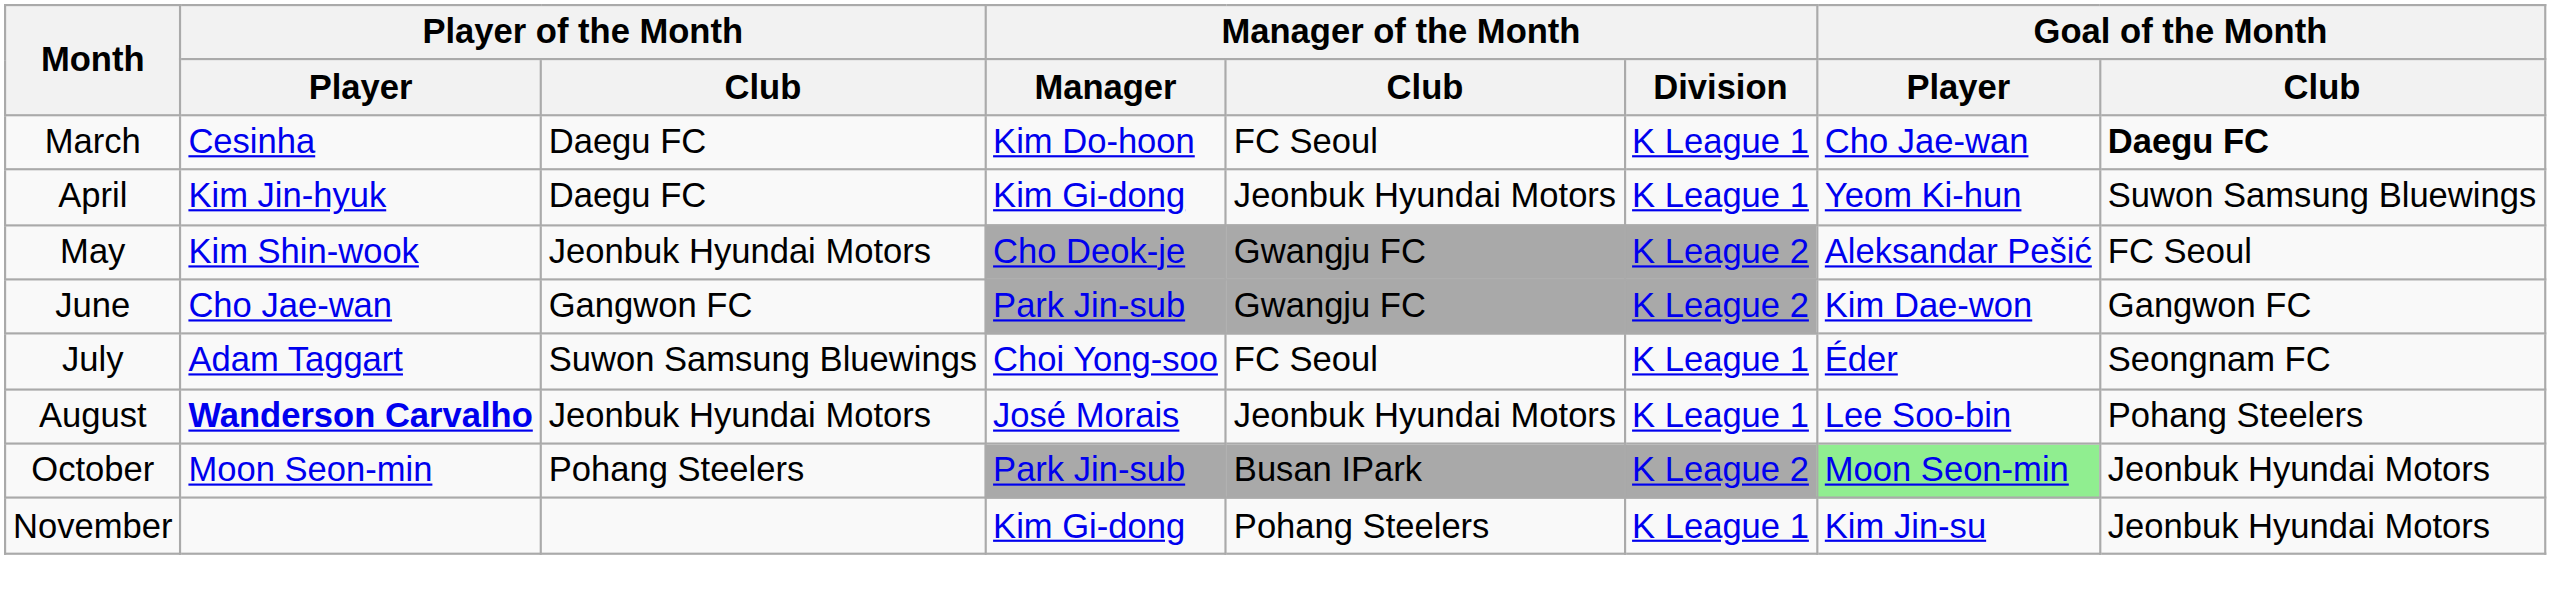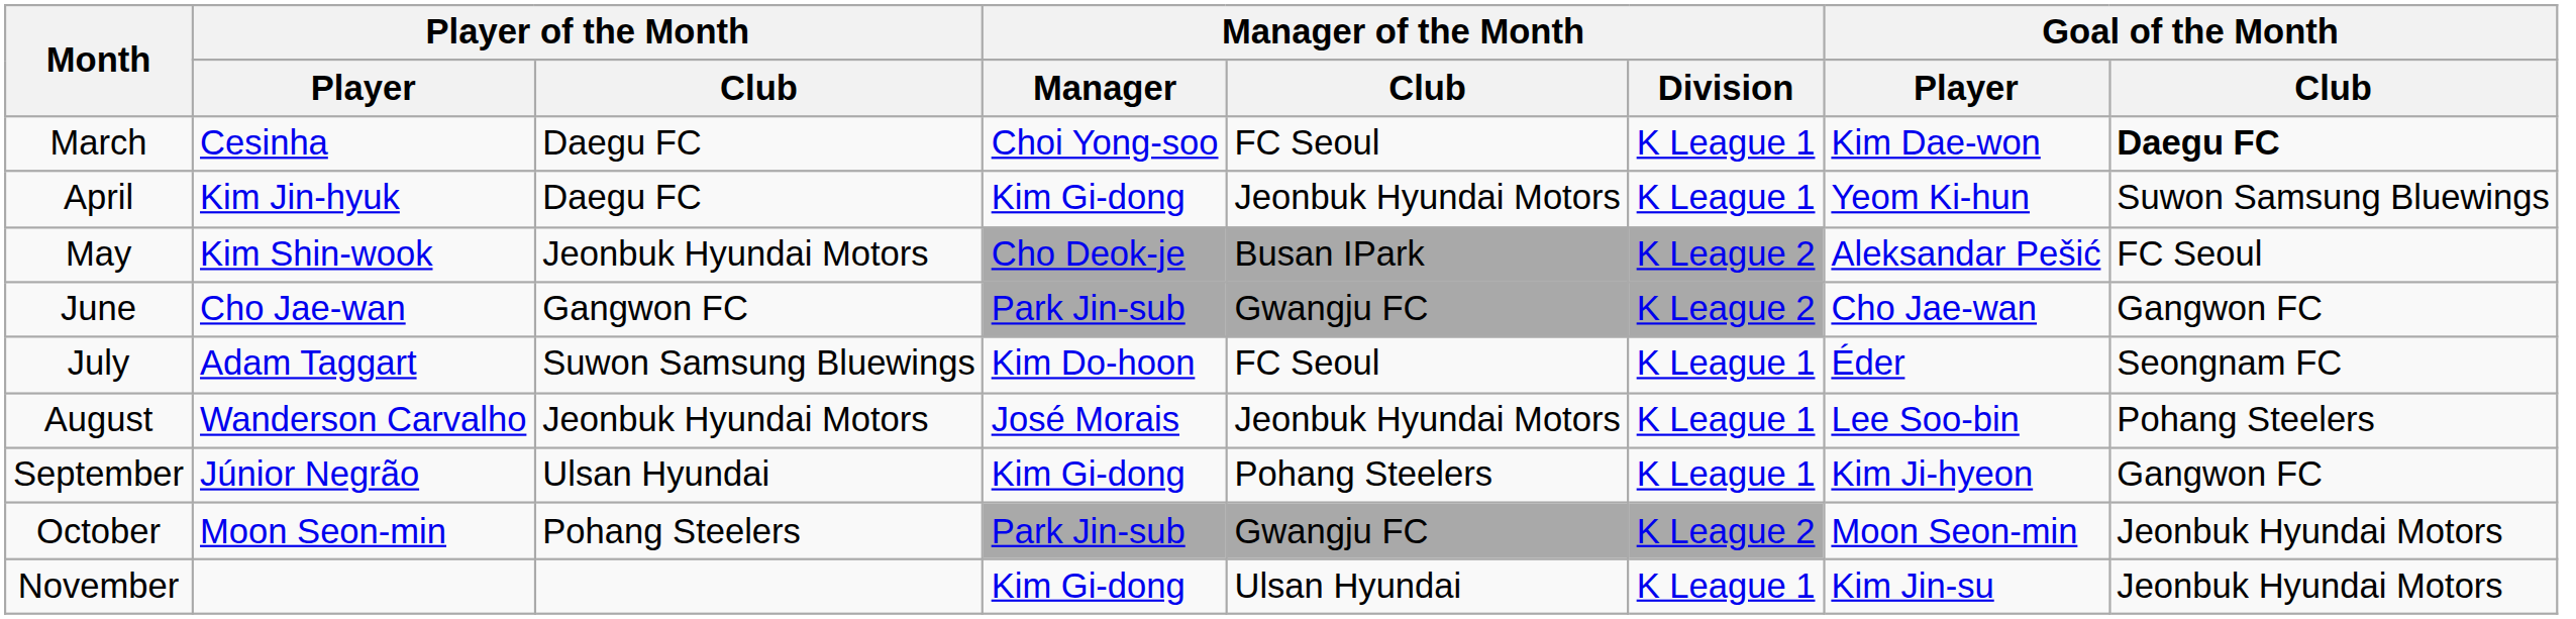March | Manager of the Month / Manager: Kim Do-hoon -> Choi Yong-soo
March | Goal of the Month / Player: Cho Jae-wan -> Kim Dae-won
May | Manager of the Month / Club: Gwangju FC -> Busan IPark
June | Goal of the Month / Player: Kim Dae-won -> Cho Jae-wan
July | Manager of the Month / Manager: Choi Yong-soo -> Kim Do-hoon
August | Player of the Month / Player: bold -> normal
+ row: September | Júnior Negrão | Ulsan Hyundai | Kim Gi-dong | Pohang Steelers | K League 1 | Kim Ji-hyeon | Gangwon FC
October | Manager of the Month / Club: Busan IPark -> Gwangju FC
October | Goal of the Month / Player: lightgreen background -> no background
November | Manager of the Month / Club: Pohang Steelers -> Ulsan Hyundai
